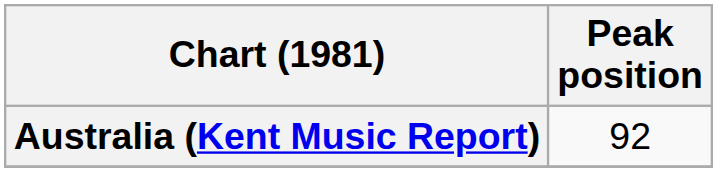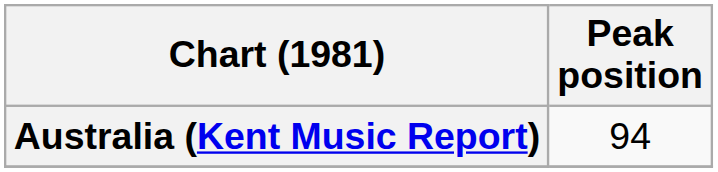Australia (Kent Music Report) | Peak position: 92 -> 94
